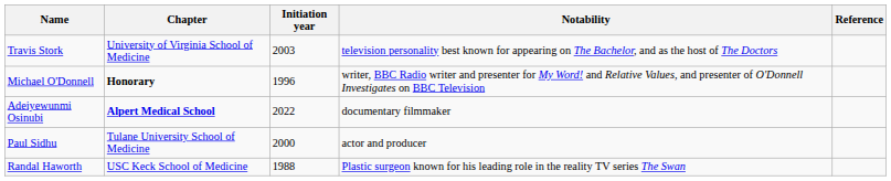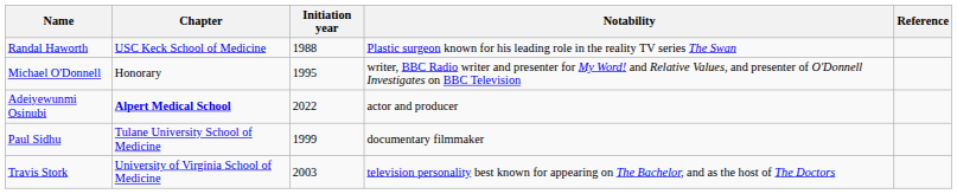rows swapped: Randal Haworth <-> Travis Stork
Michael O'Donnell | Chapter: bold -> normal
Michael O'Donnell | Initiation year: 1996 -> 1995
Adeiyewunmi Osinubi | Notability: documentary filmmaker -> actor and producer
Paul Sidhu | Initiation year: 2000 -> 1999
Paul Sidhu | Notability: actor and producer -> documentary filmmaker
